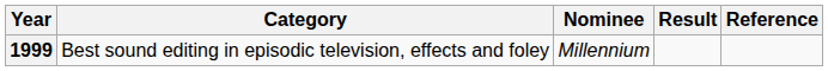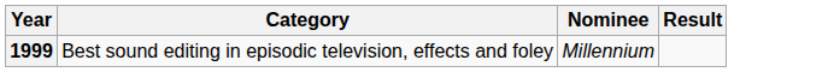- column: Reference
